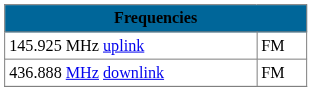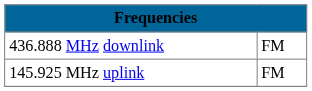rows swapped: 436.888 MHz downlink <-> 145.925 MHz uplink
